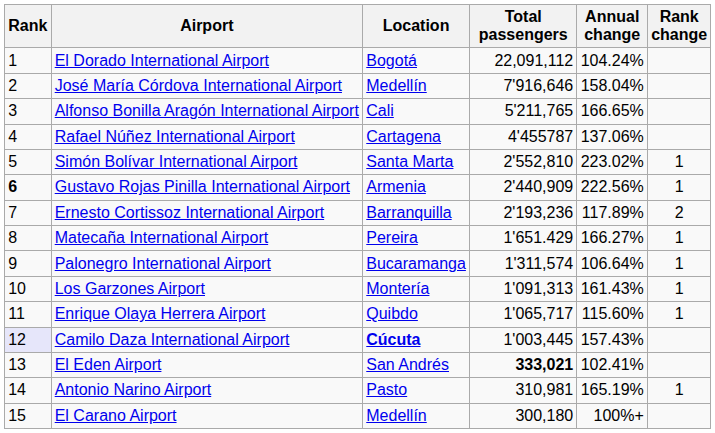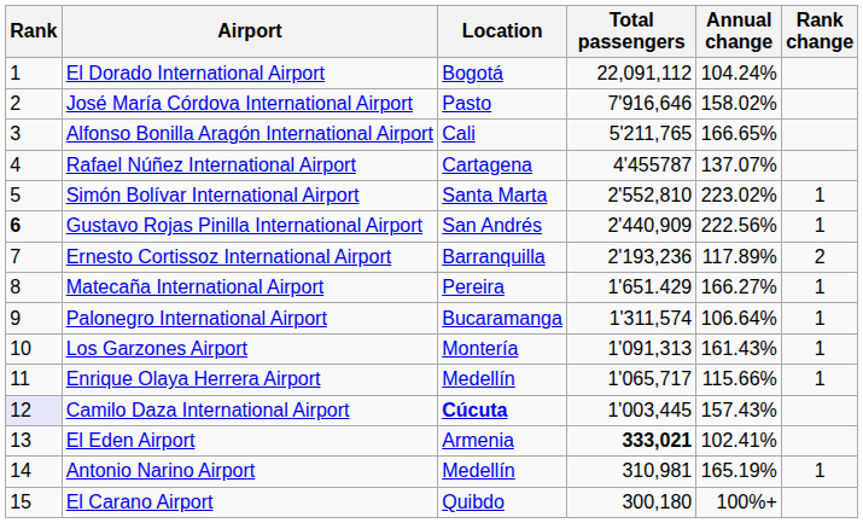José María Córdova International Airport | Location: Medellín -> Pasto
José María Córdova International Airport | Annual change: 158.04% -> 158.02%
Rafael Núñez International Airport | Annual change: 137.06% -> 137.07%
Gustavo Rojas Pinilla International Airport | Location: Armenia -> San Andrés
Enrique Olaya Herrera Airport | Location: Quibdo -> Medellín
Enrique Olaya Herrera Airport | Annual change: 115.60% -> 115.66%
El Eden Airport | Location: San Andrés -> Armenia
Antonio Narino Airport | Location: Pasto -> Medellín
El Carano Airport | Location: Medellín -> Quibdo
